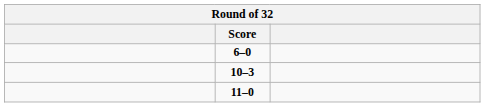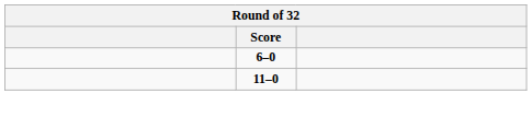- row: 10–3
